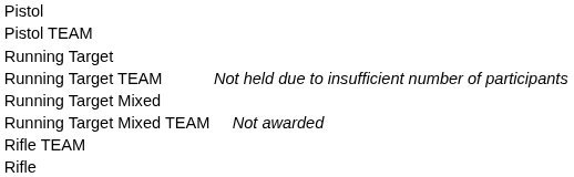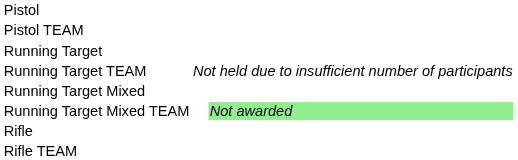Running Target Mixed TEAM | column 4: no background -> lightgreen background
rows swapped: Rifle <-> Rifle TEAM
